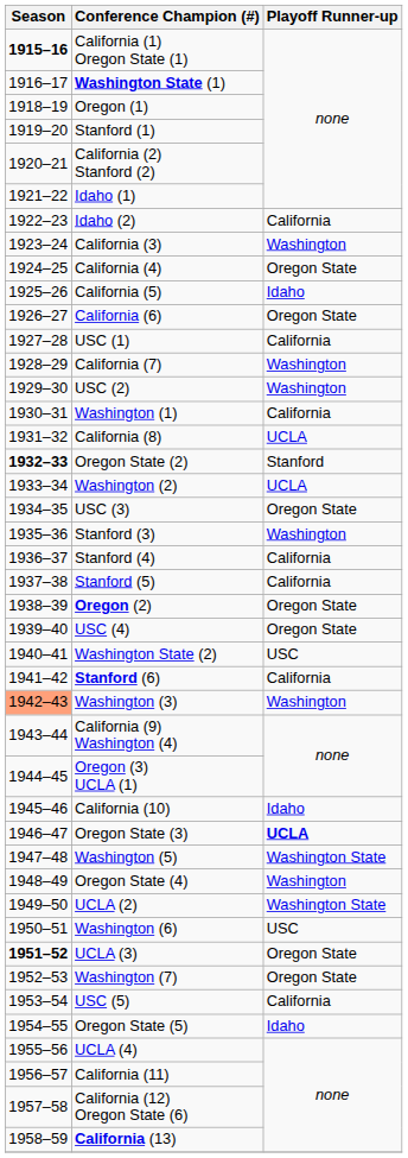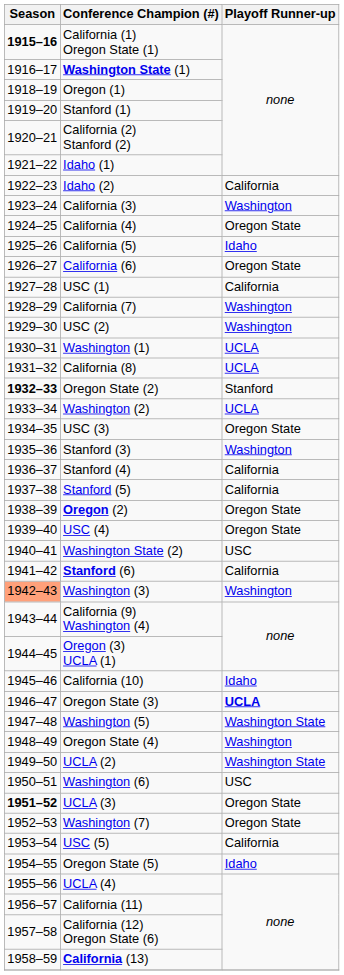Washington (1) | Playoff Runner-up: California -> UCLA
